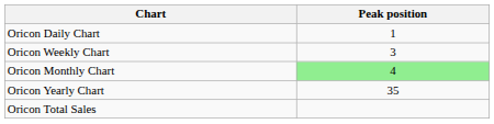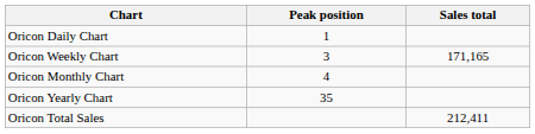+ column: Sales total | 171,165 | 212,411
Oricon Monthly Chart | Peak position: lightgreen background -> no background
